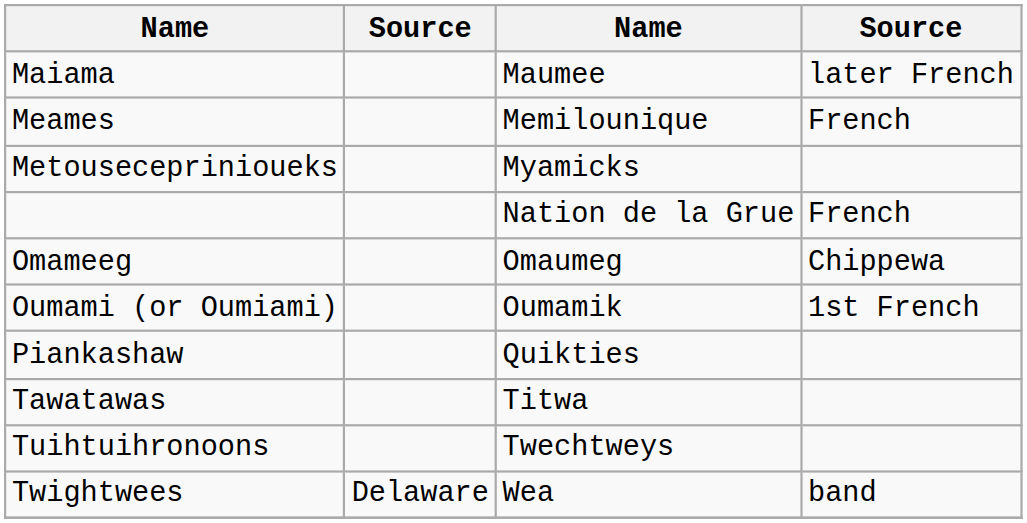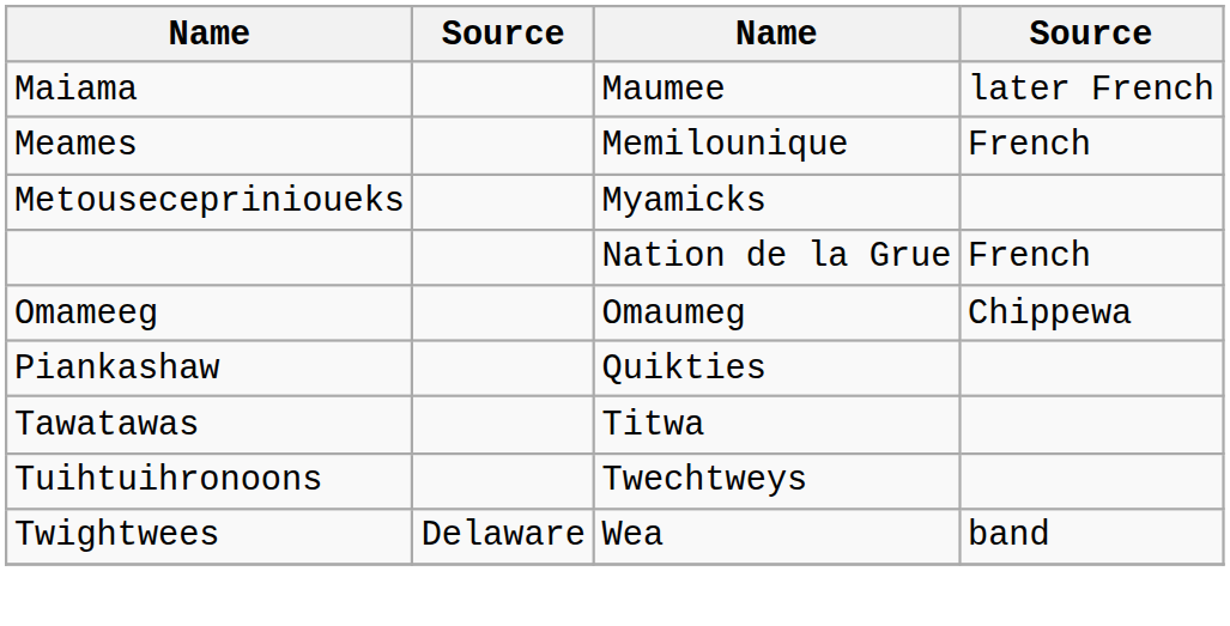- row: Oumami (or Oumiami) | Oumamik | 1st French
